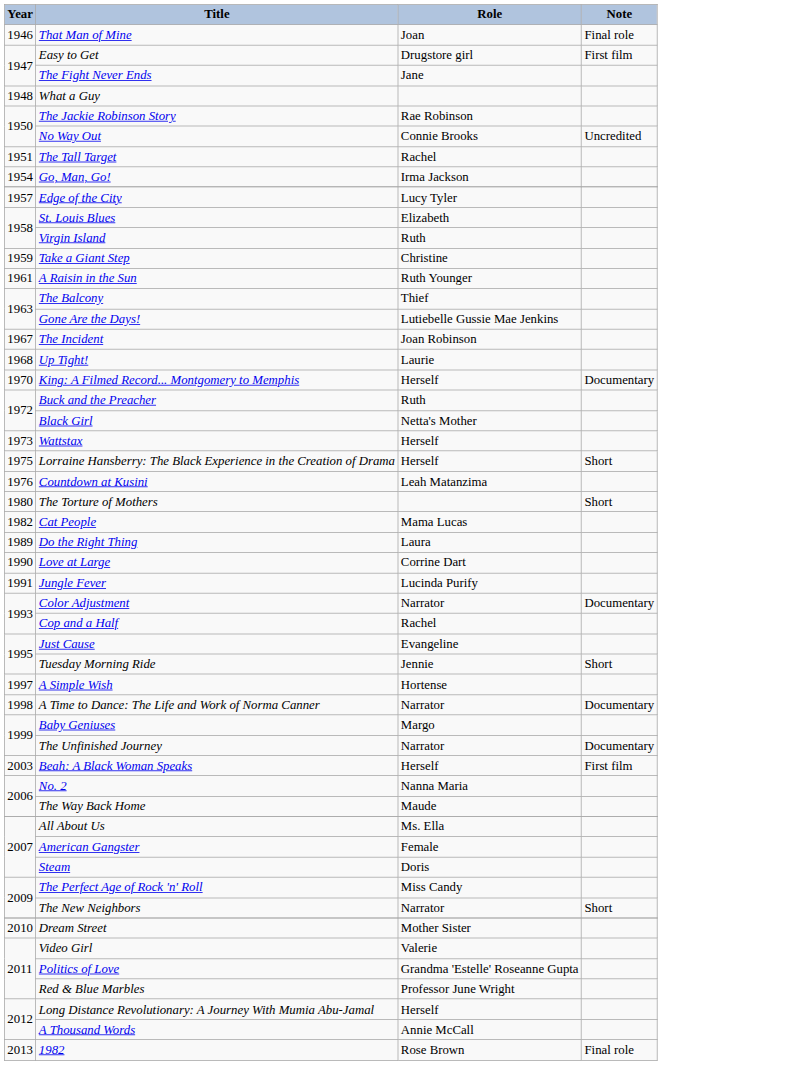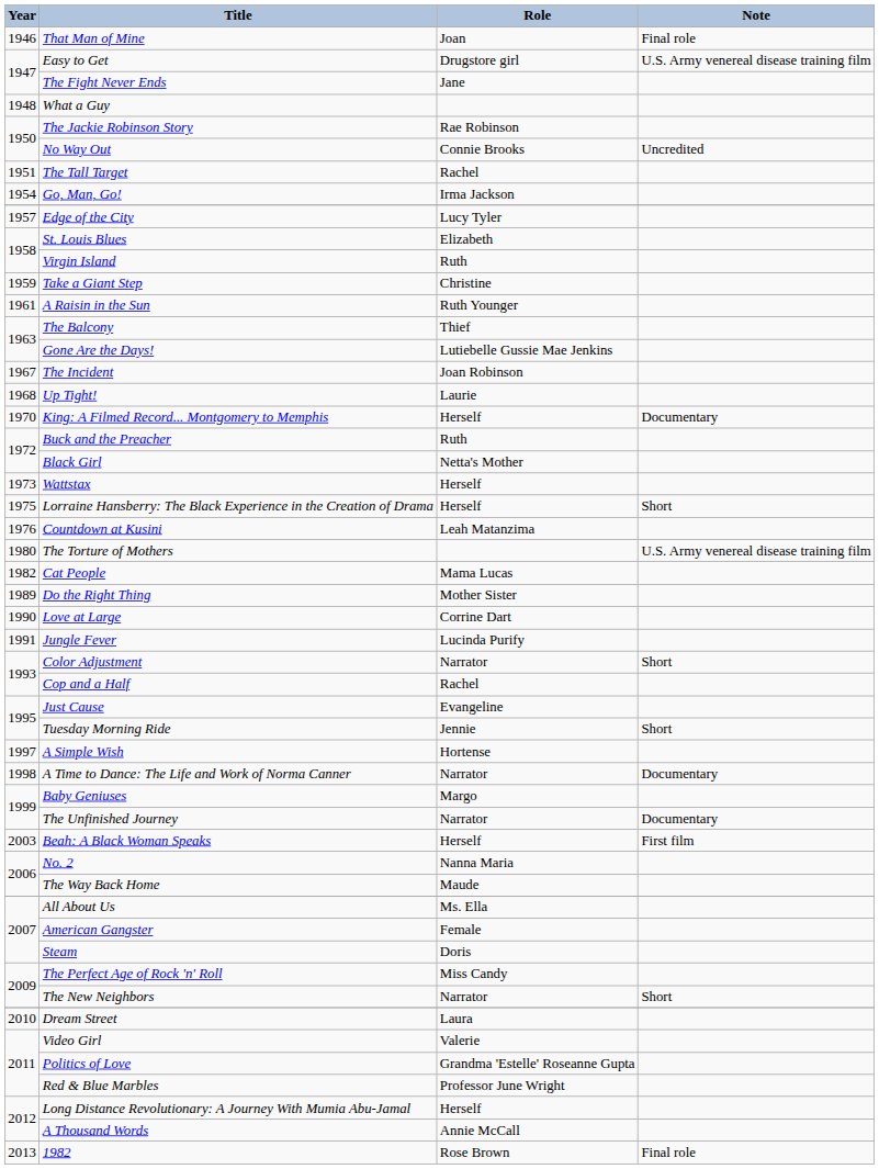Easy to Get | Note: First film -> U.S. Army venereal disease training film
The Torture of Mothers | Note: Short -> U.S. Army venereal disease training film
Do the Right Thing | Role: Laura -> Mother Sister
Color Adjustment | Note: Documentary -> Short
Dream Street | Role: Mother Sister -> Laura
